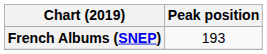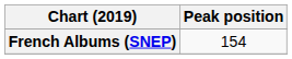French Albums (SNEP) | Peak position: 193 -> 154
